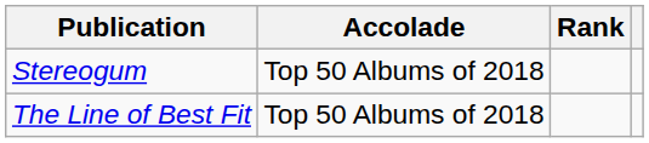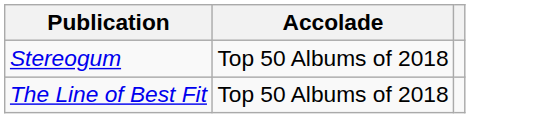- column: Rank
